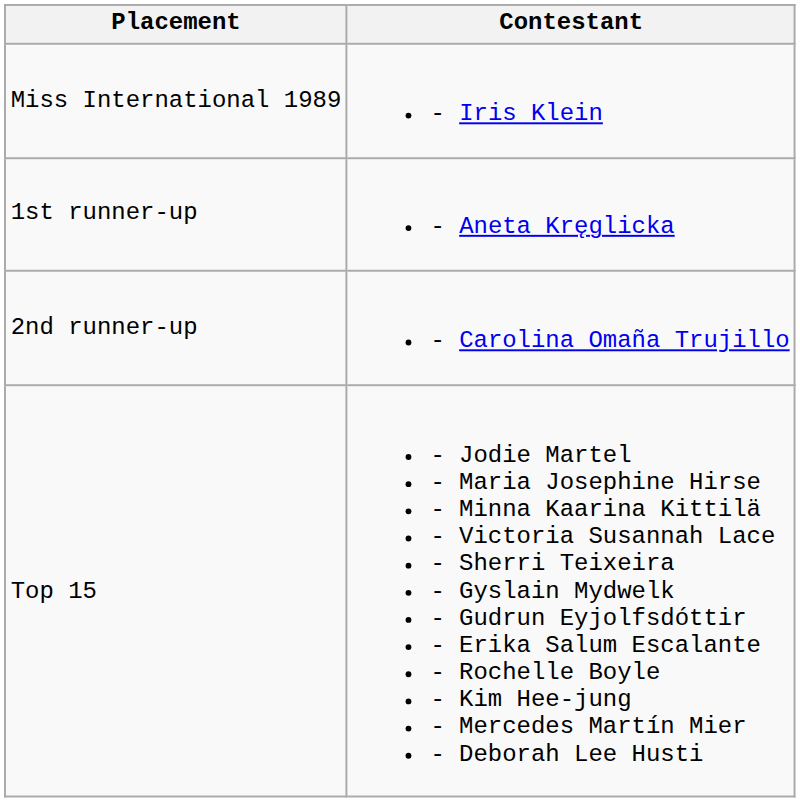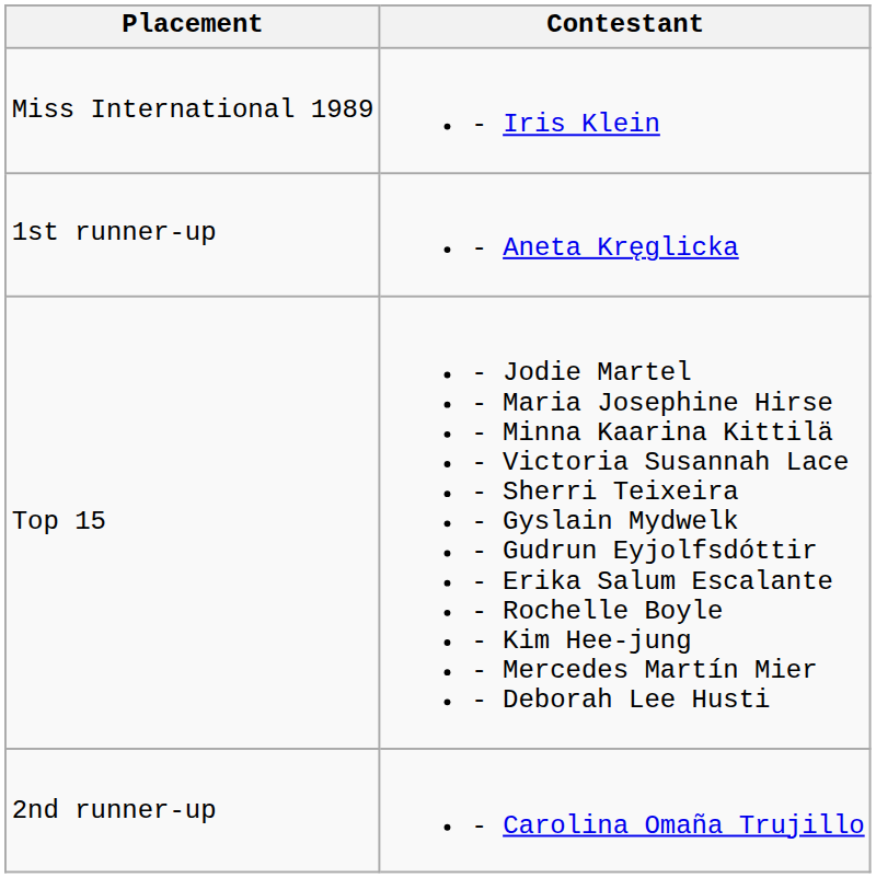rows swapped: 2nd runner-up <-> Top 15
